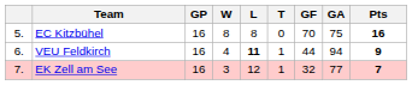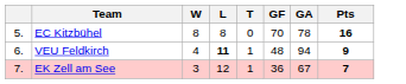- column: GP | 16 | 16 | 16
EC Kitzbühel | GA: 75 -> 78
VEU Feldkirch | GF: 44 -> 48
EK Zell am See | GF: 32 -> 36
EK Zell am See | GA: 77 -> 67
